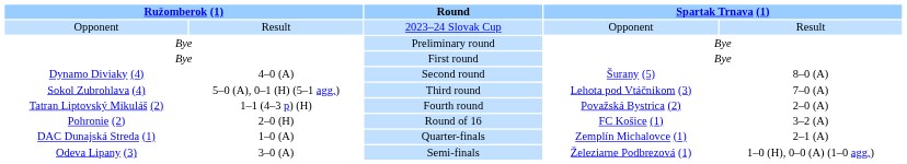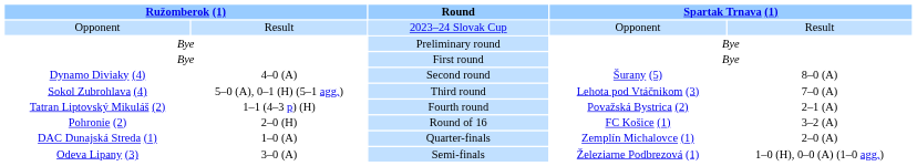Fourth round | column 5: 2–0 (A) -> 2–1 (A)
Quarter-finals | column 5: 2–1 (A) -> 2–0 (A)
